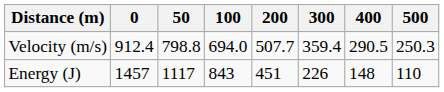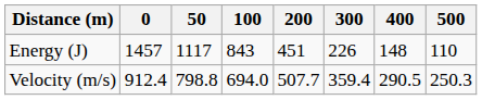rows swapped: Velocity (m/s) <-> Energy (J)
